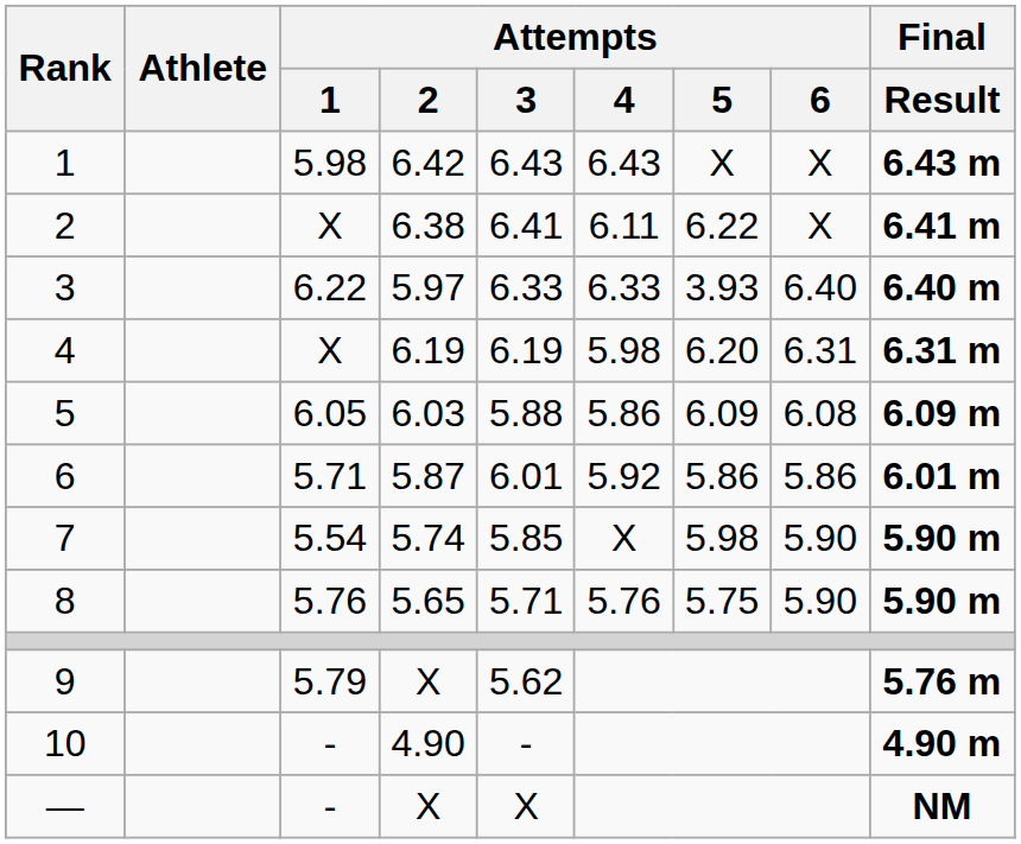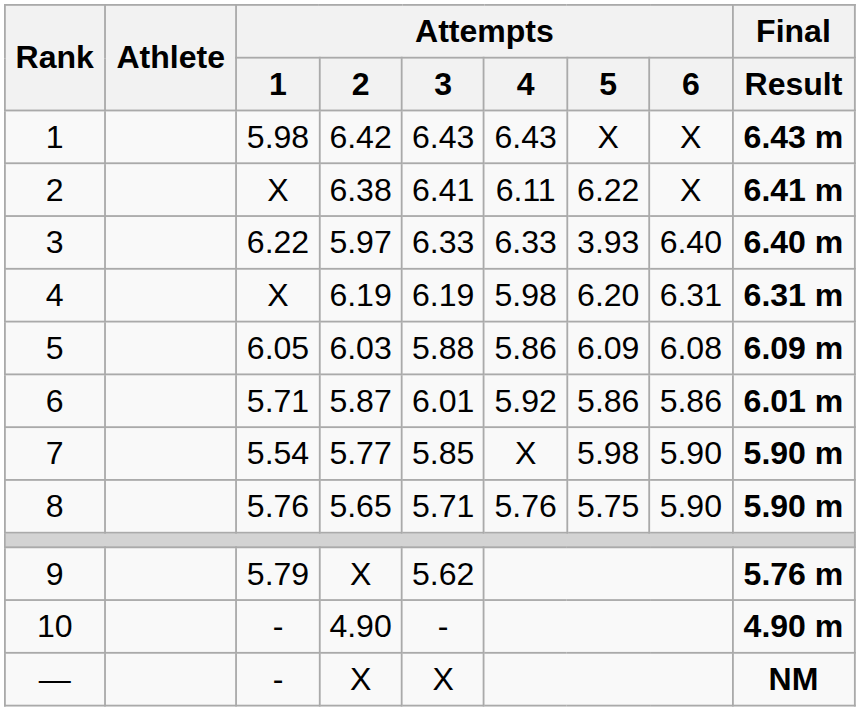7 | Attempts / 2: 5.74 -> 5.77
